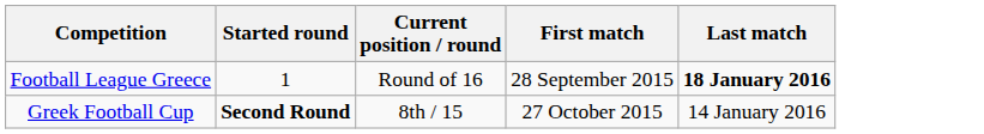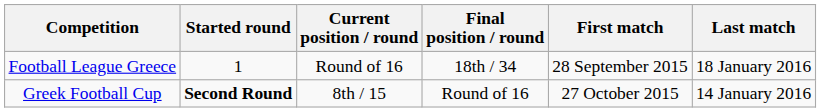+ column: Final position / round | 18th / 34 | Round of 16
Football League Greece | Last match: bold -> normal
